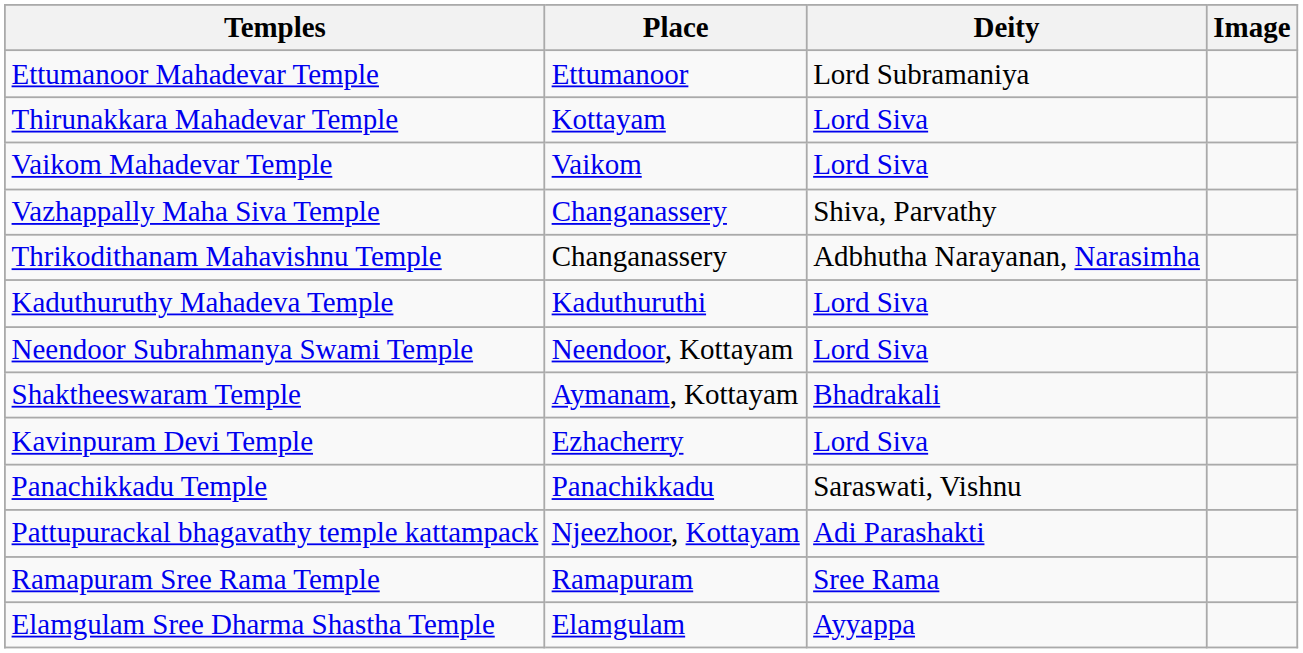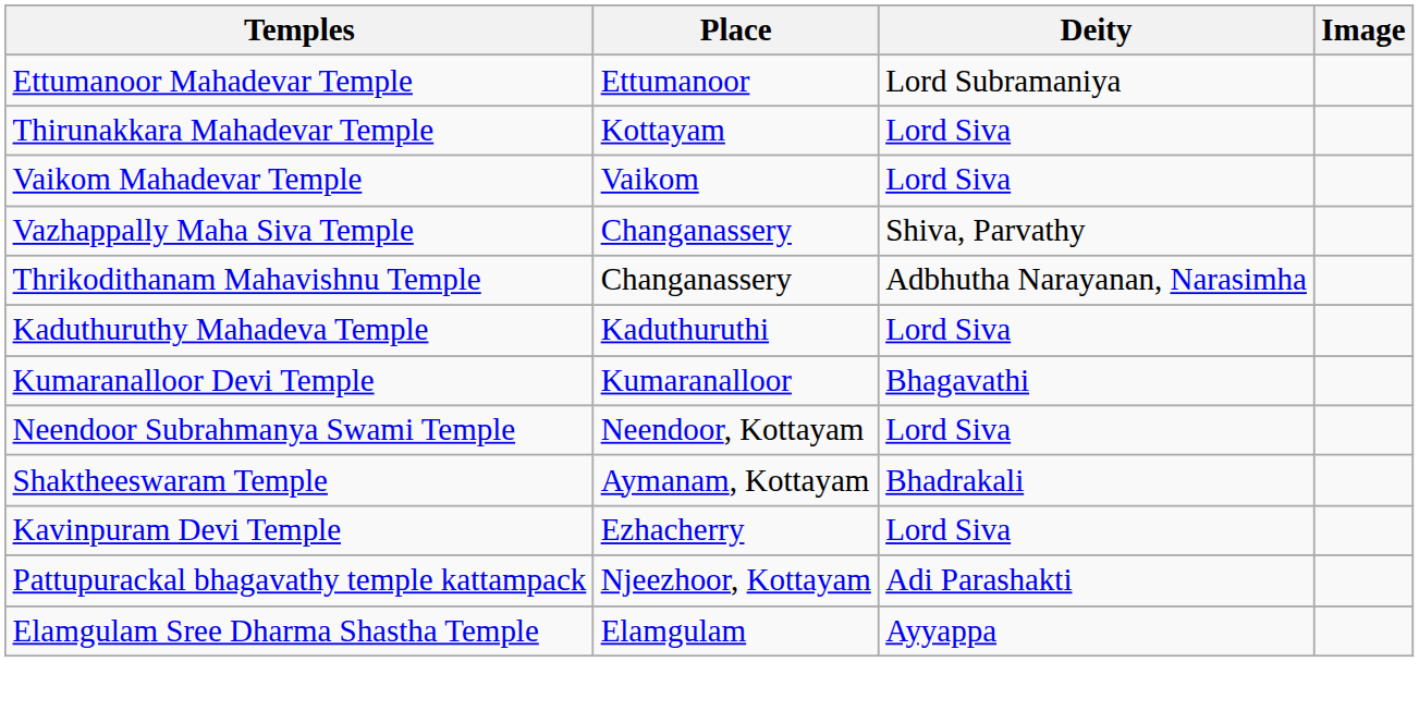+ row: Kumaranalloor Devi Temple | Kumaranalloor | Bhagavathi
- row: Panachikkadu Temple | Panachikkadu | Saraswati, Vishnu
- row: Ramapuram Sree Rama Temple | Ramapuram | Sree Rama
